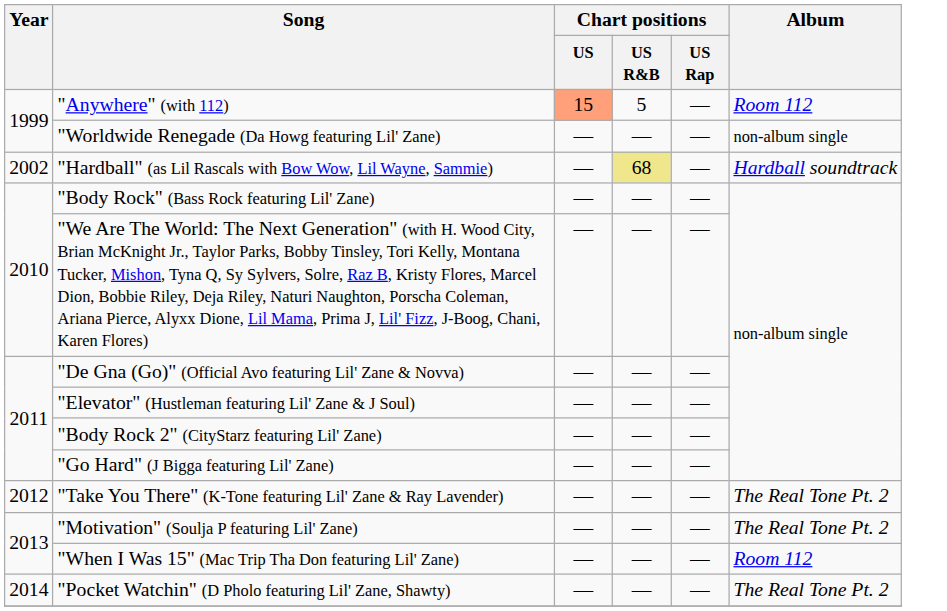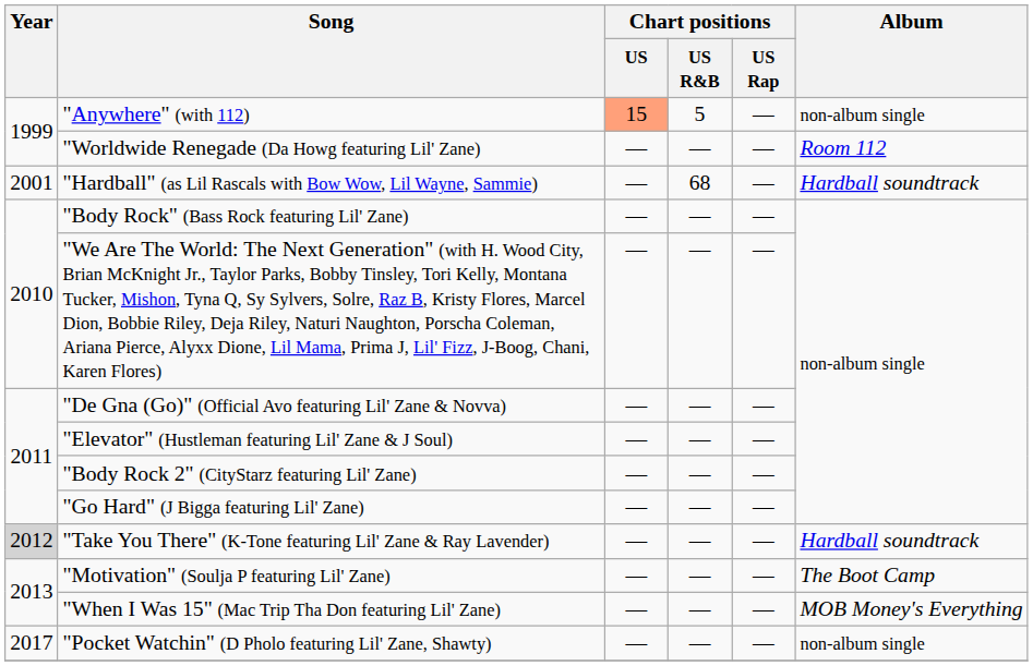"Anywhere" (with 112) | Album: Room 112 -> non-album single
"Worldwide Renegade (Da Howg featuring Lil' Zane) | Album: non-album single -> Room 112
"Hardball" (as Lil Rascals with Bow Wow, Lil Wayne, Sammie) | Year: 2002 -> 2001
"Hardball" (as Lil Rascals with Bow Wow, Lil Wayne, Sammie) | Chart positions / US R&B: khaki background -> no background
"Take You There" (K-Tone featuring Lil' Zane & Ray Lavender) | Year: no background -> lightgrey background
"Take You There" (K-Tone featuring Lil' Zane & Ray Lavender) | Album: The Real Tone Pt. 2 -> Hardball soundtrack
"Motivation" (Soulja P featuring Lil' Zane) | Album: The Real Tone Pt. 2 -> The Boot Camp
"When I Was 15" (Mac Trip Tha Don featuring Lil' Zane) | Album: Room 112 -> MOB Money's Everything
"Pocket Watchin" (D Pholo featuring Lil' Zane, Shawty) | Year: 2014 -> 2017
"Pocket Watchin" (D Pholo featuring Lil' Zane, Shawty) | Album: The Real Tone Pt. 2 -> non-album single
